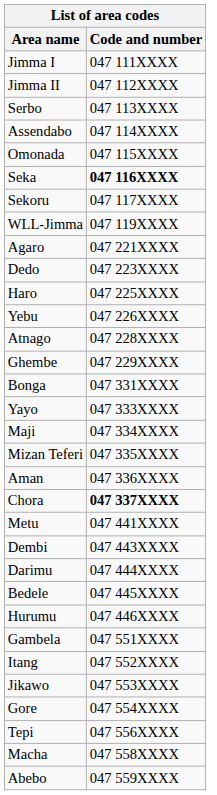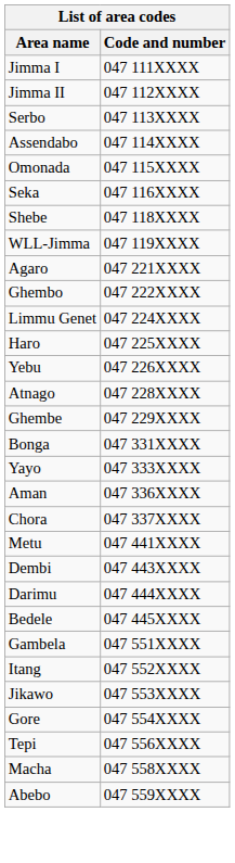Seka | Code and number: bold -> normal
- row: Sekoru | 047 117XXXX
+ row: Shebe | 047 118XXXX
+ row: Ghembo | 047 222XXXX
- row: Dedo | 047 223XXXX
+ row: Limmu Genet | 047 224XXXX
- row: Maji | 047 334XXXX
- row: Mizan Teferi | 047 335XXXX
Chora | Code and number: bold -> normal
- row: Hurumu | 047 446XXXX
